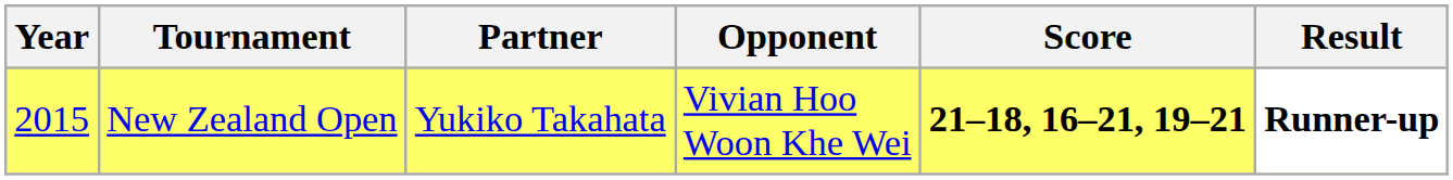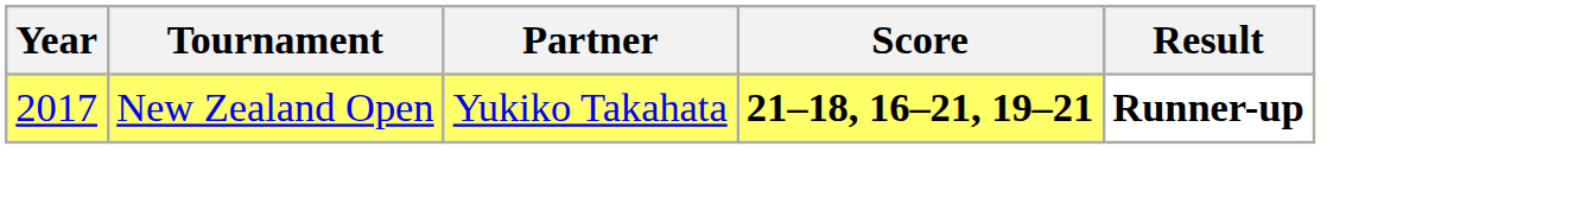- column: Opponent | Vivian Hoo Woon Khe Wei
New Zealand Open | Year: 2015 -> 2017
